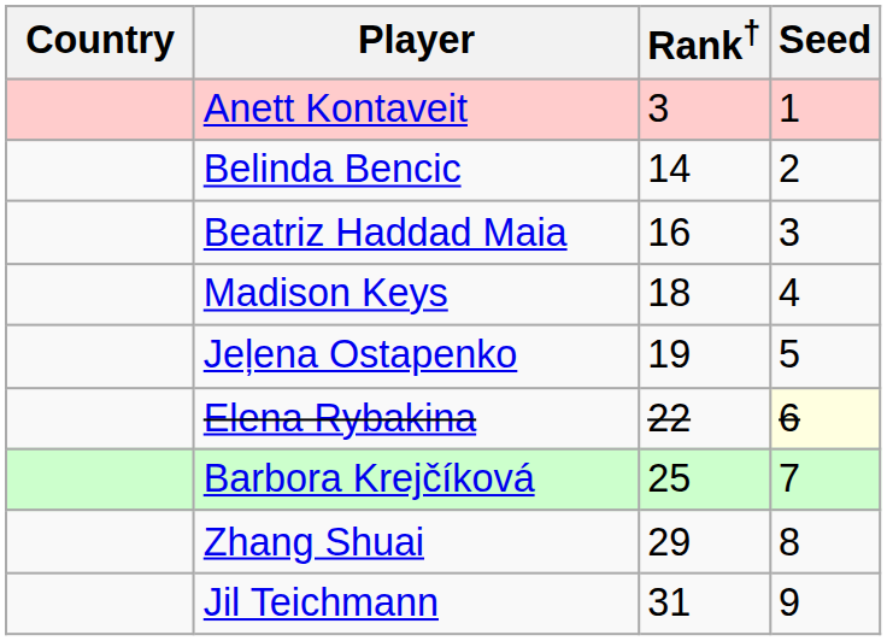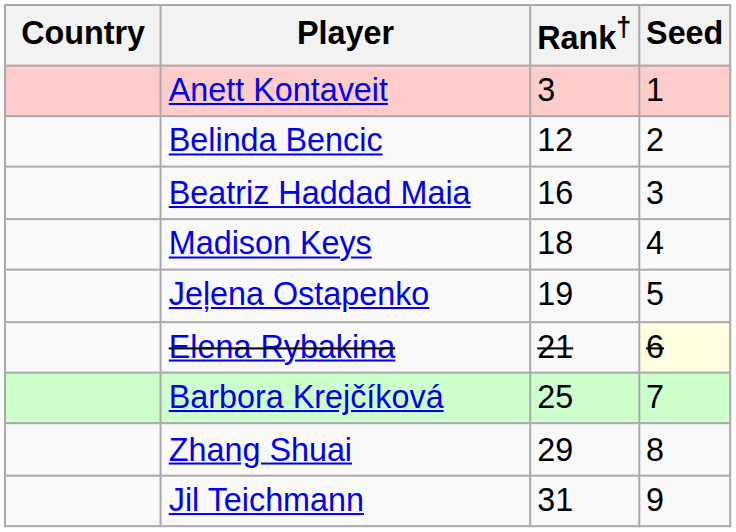Belinda Bencic | Rank†: 14 -> 12
Elena Rybakina | Rank†: 22 -> 21
